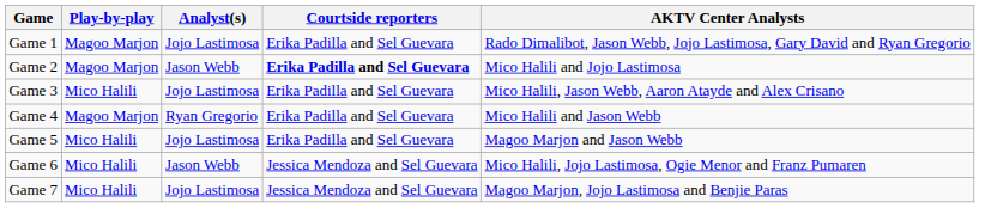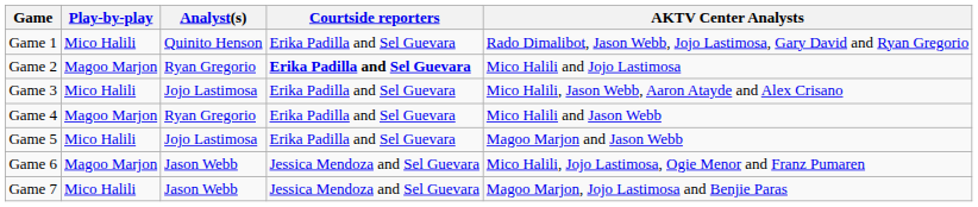Game 1 | Play-by-play: Magoo Marjon -> Mico Halili
Game 1 | Analyst(s): Jojo Lastimosa -> Quinito Henson
Game 2 | Analyst(s): Jason Webb -> Ryan Gregorio
Game 6 | Play-by-play: Mico Halili -> Magoo Marjon
Game 7 | Analyst(s): Jojo Lastimosa -> Jason Webb
